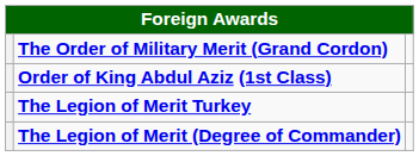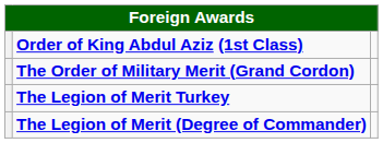rows swapped: Order of King Abdul Aziz (1st Class) <-> The Order of Military Merit (Grand Cordon)
